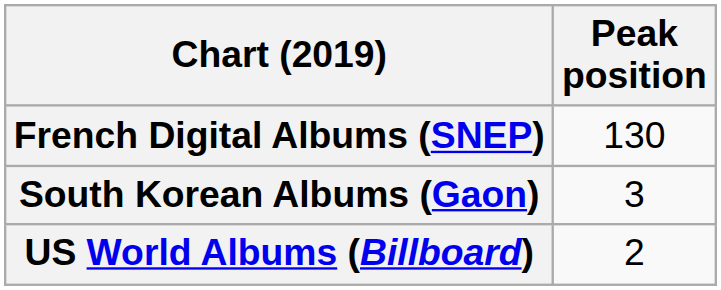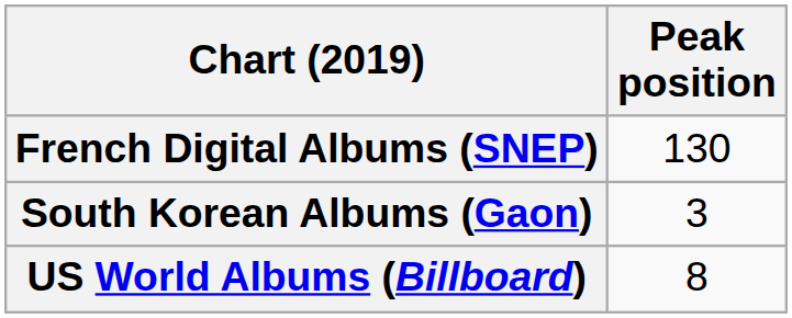US World Albums (Billboard) | Peak position: 2 -> 8
